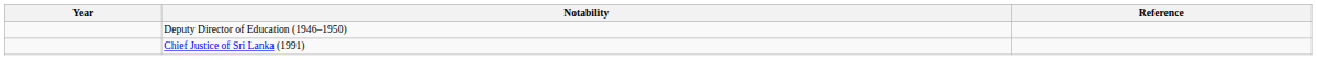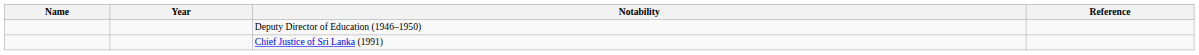+ column: Name
